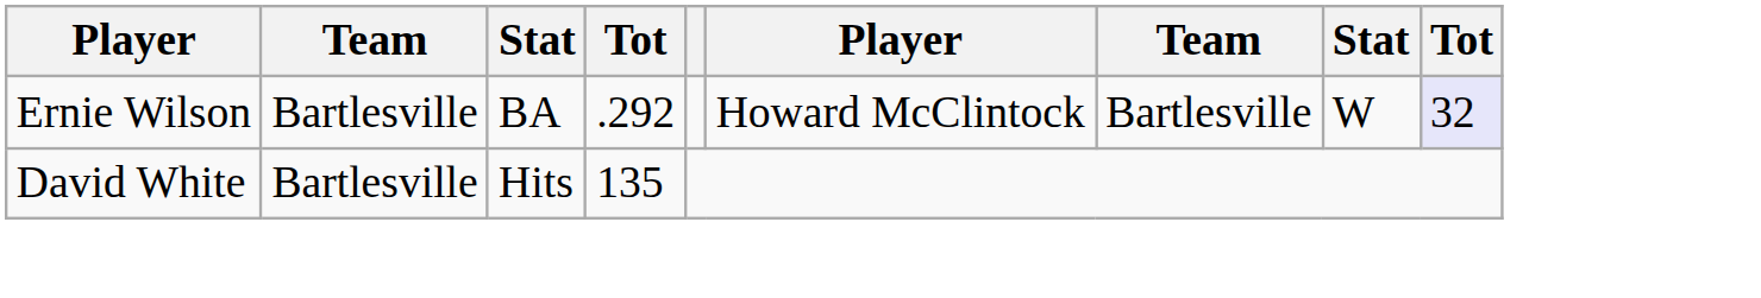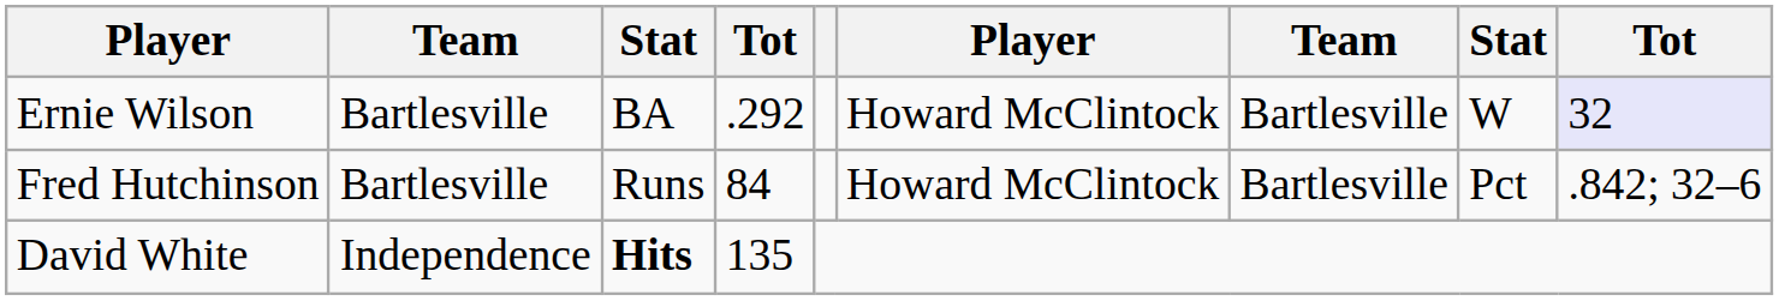+ row: Fred Hutchinson | Bartlesville | Runs | 84 | Howard McClintock | Bartlesville | Pct | .842; 32–6
David White | column 2: Bartlesville -> Independence
David White | column 3: normal -> bold
